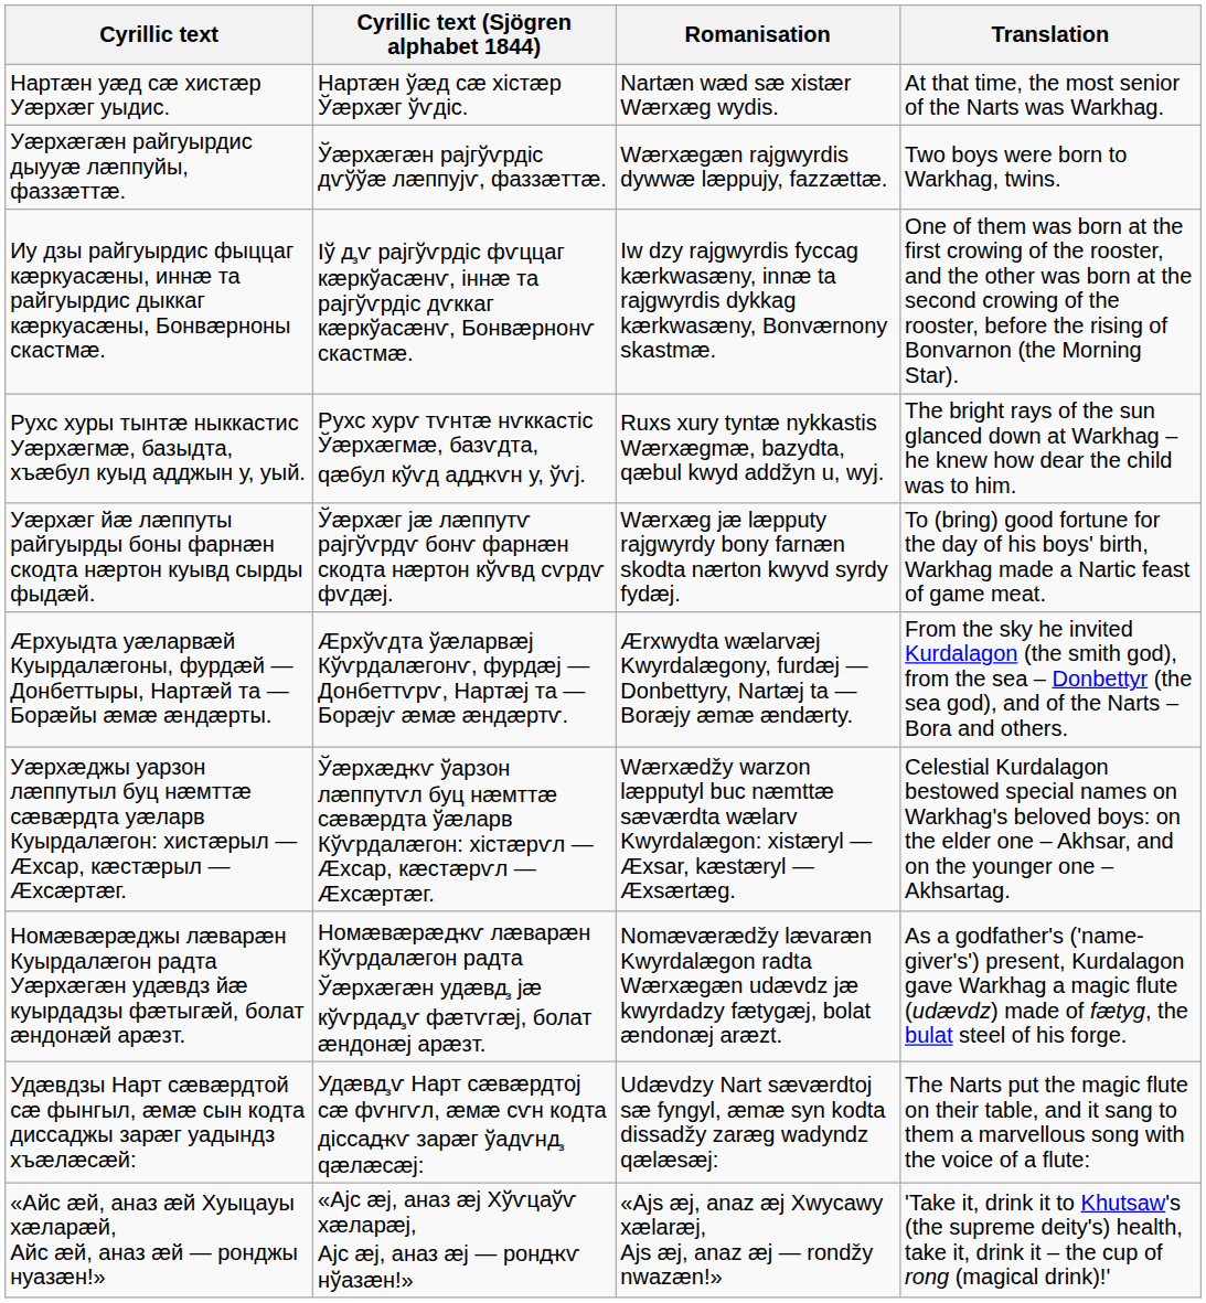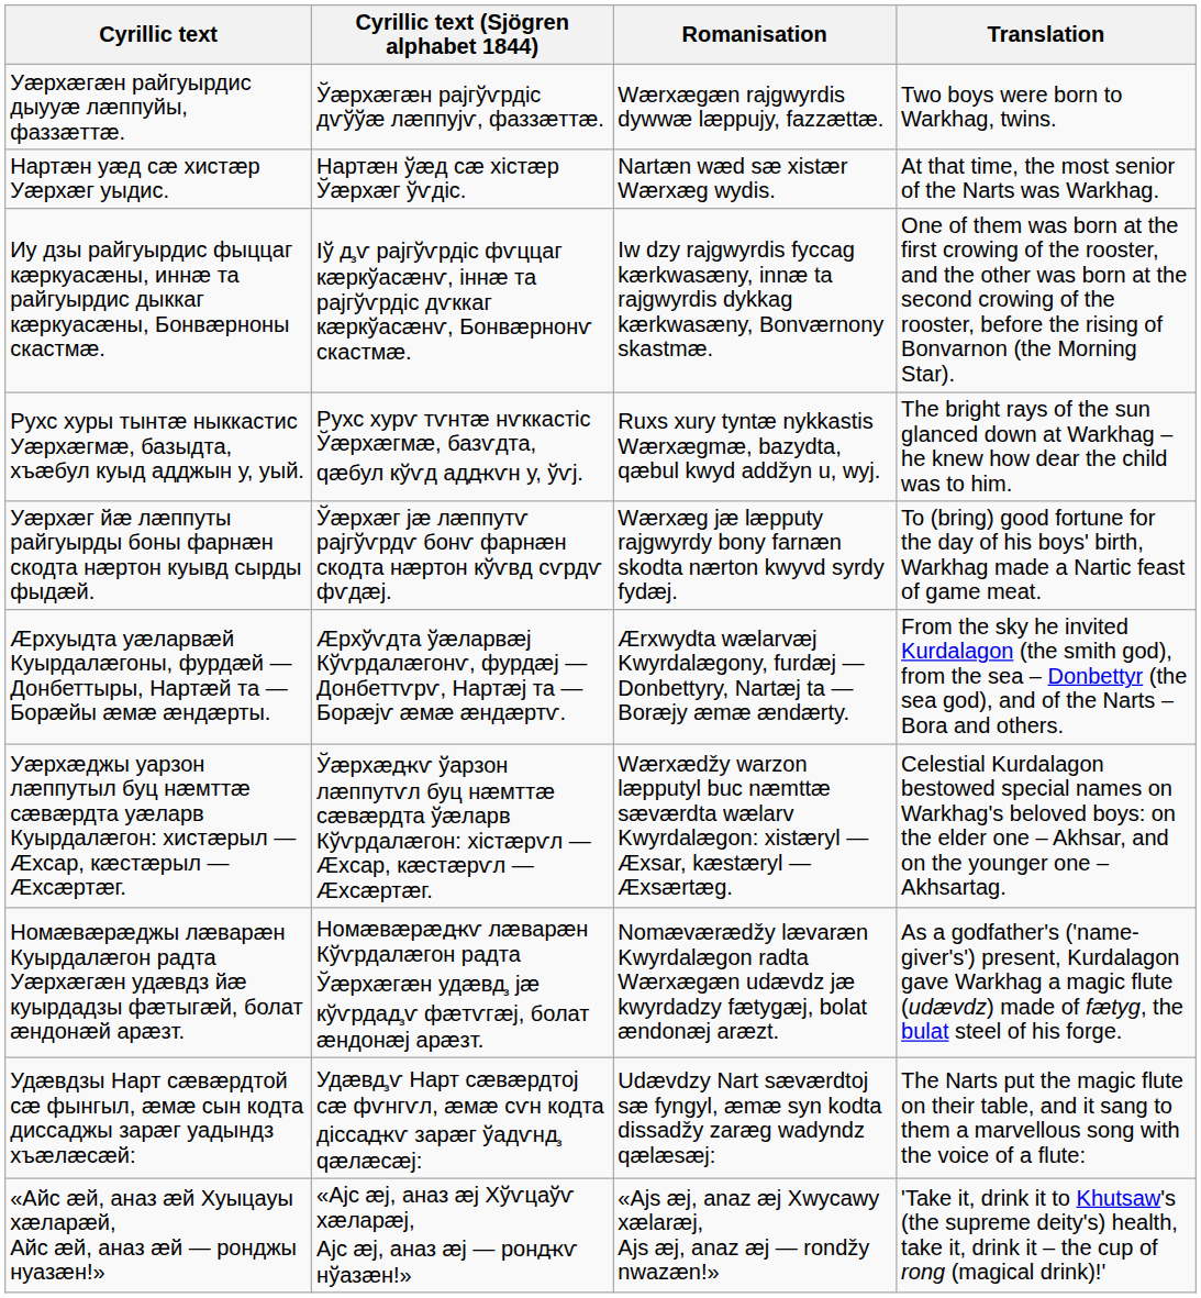rows swapped: Нартӕн уӕд сӕ хистӕр Уӕрхӕг уыдис. <-> Уӕрхӕгӕн райгуырдис дыууӕ лӕппуйы, фаззӕттӕ.
